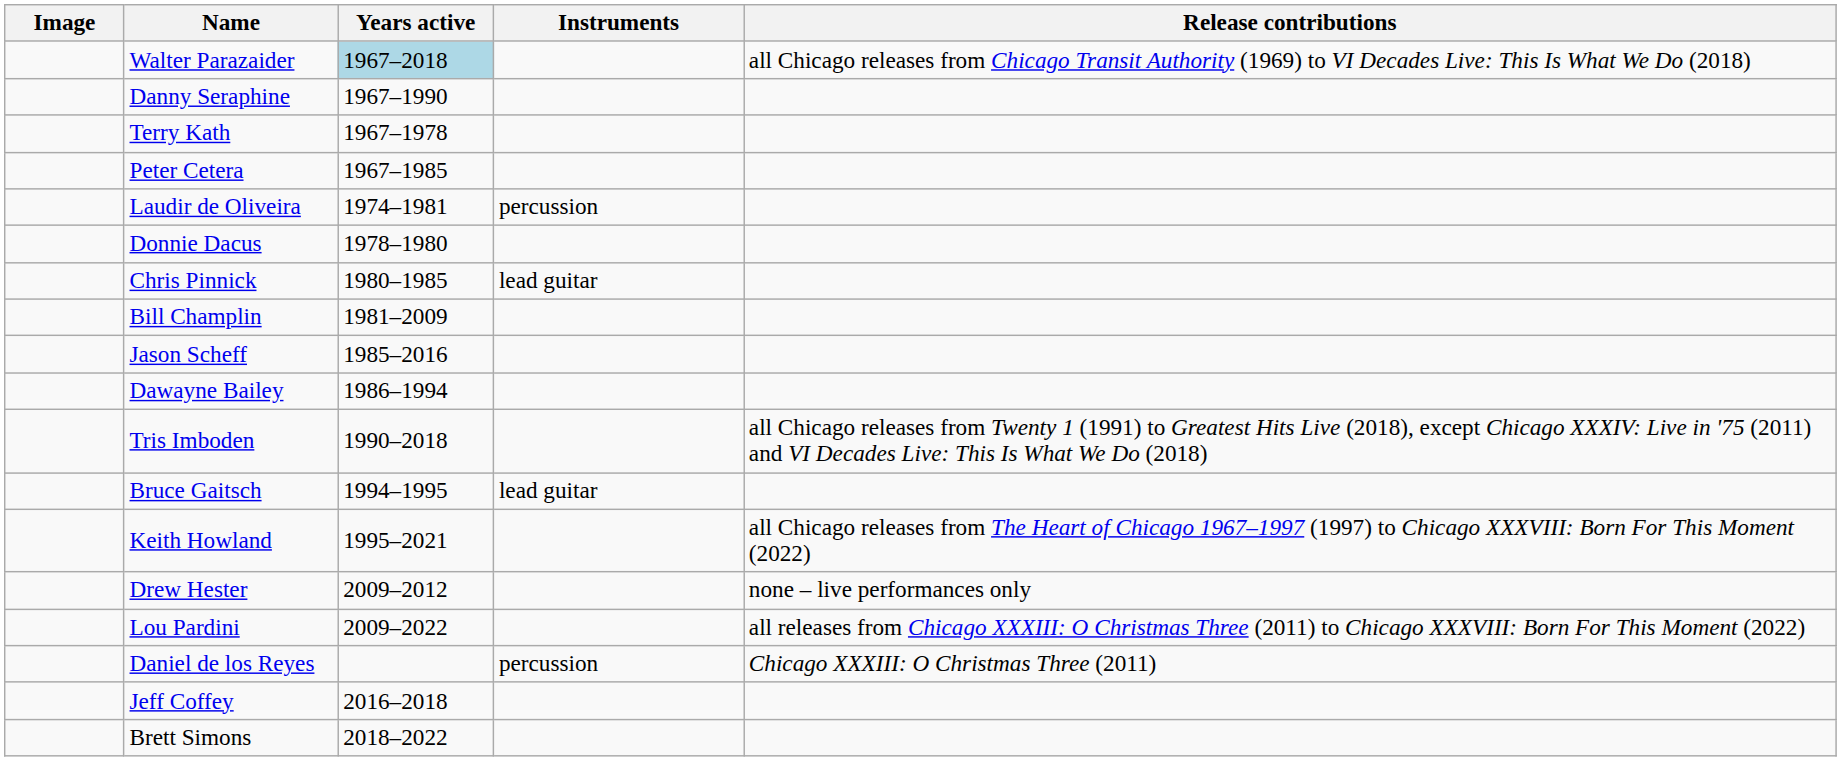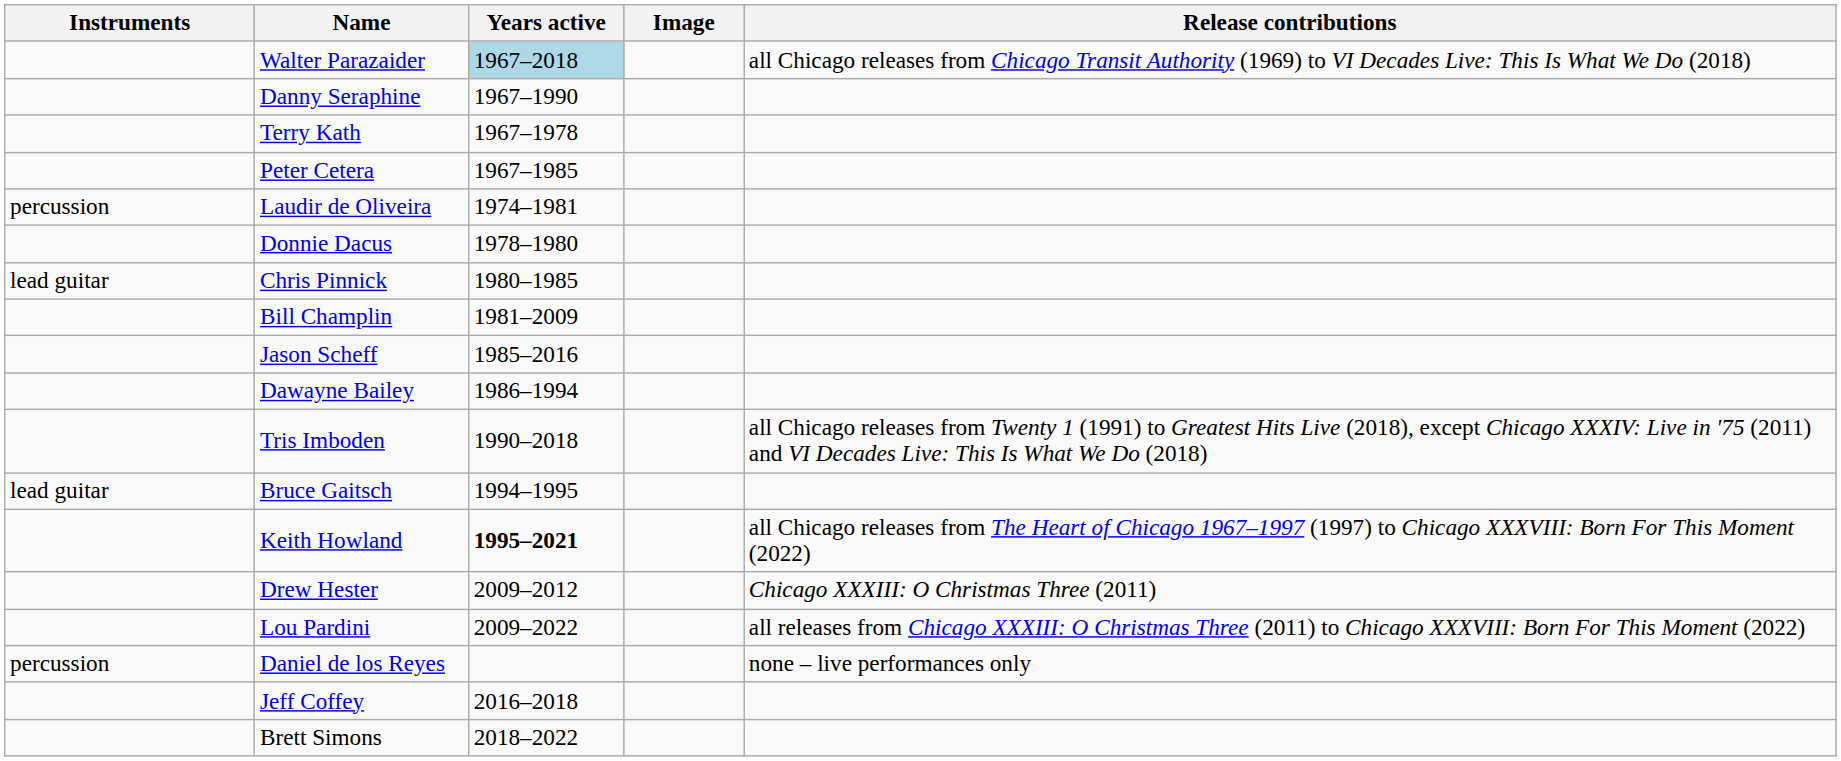columns swapped: Image <-> Instruments
Keith Howland | Years active: normal -> bold
Drew Hester | Release contributions: none – live performances only -> Chicago XXXIII: O Christmas Three (2011)
Daniel de los Reyes | Release contributions: Chicago XXXIII: O Christmas Three (2011) -> none – live performances only
